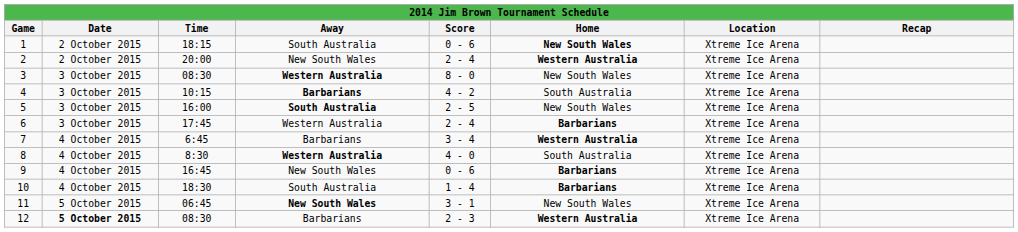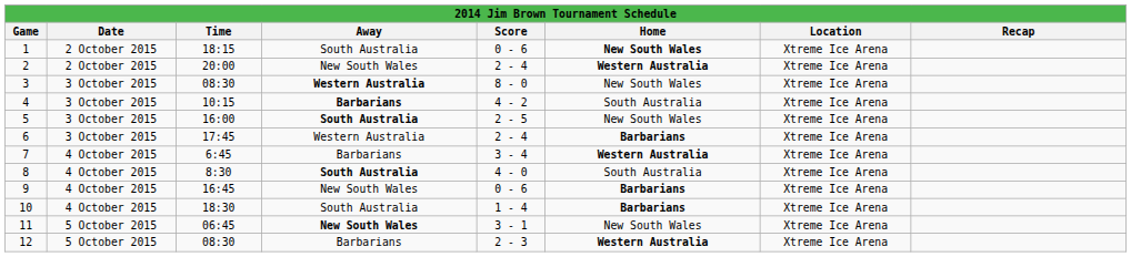8 | Away: Western Australia -> South Australia
12 | Date: bold -> normal
